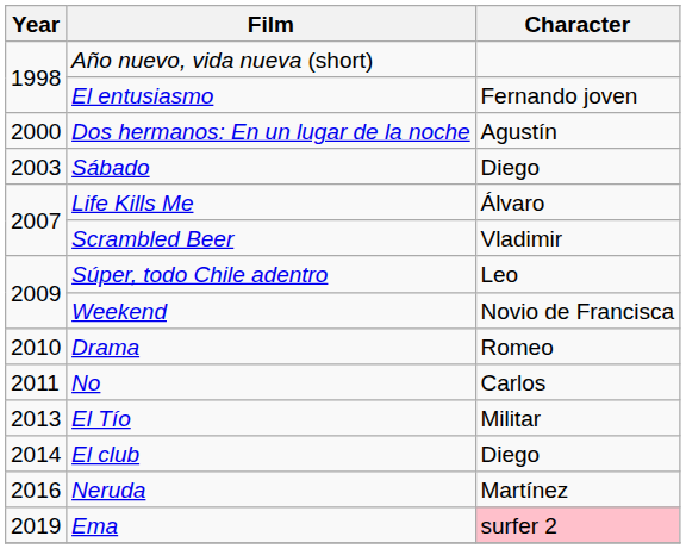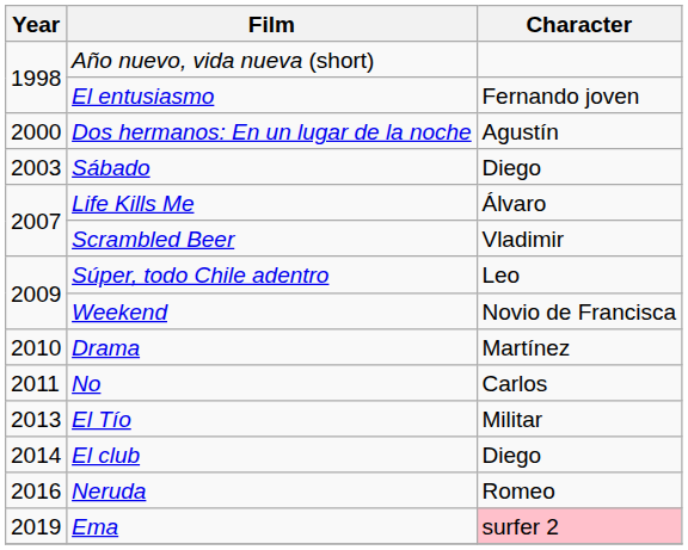Drama | Character: Romeo -> Martínez
Neruda | Character: Martínez -> Romeo
